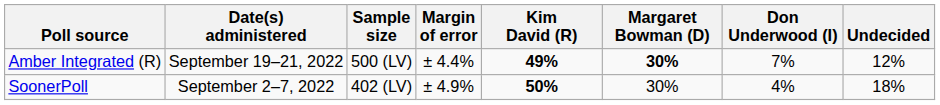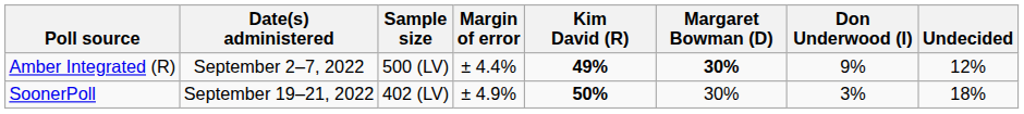Amber Integrated (R) | Date(s) administered: September 19–21, 2022 -> September 2–7, 2022
Amber Integrated (R) | Don Underwood (I): 7% -> 9%
SoonerPoll | Date(s) administered: September 2–7, 2022 -> September 19–21, 2022
SoonerPoll | Don Underwood (I): 4% -> 3%
